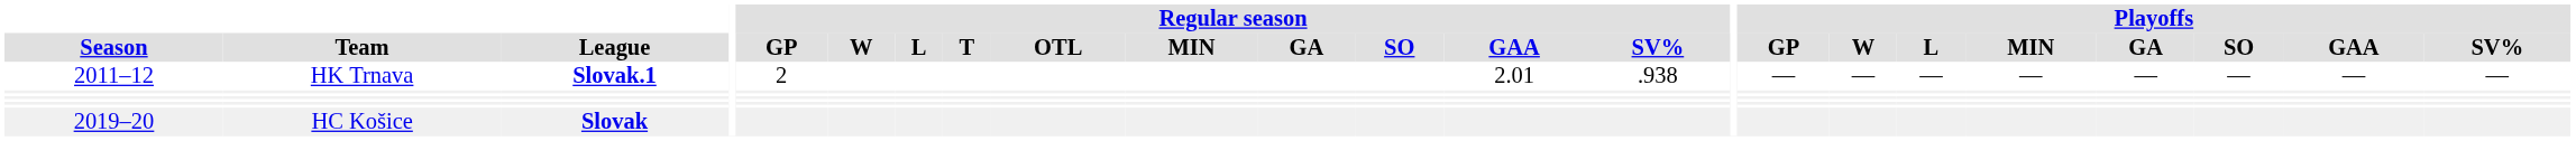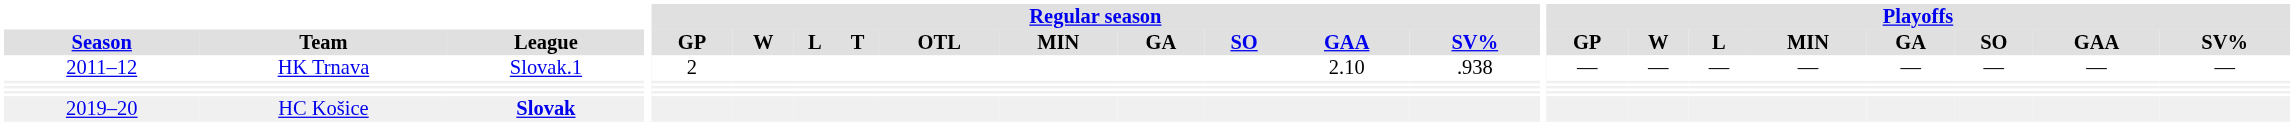2011–12 | League: bold -> normal
2011–12 | Regular season / GAA: 2.01 -> 2.10
